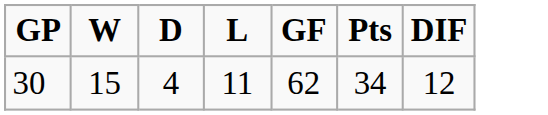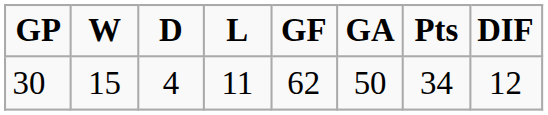+ column: GA | 50
